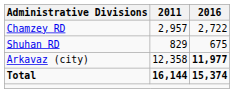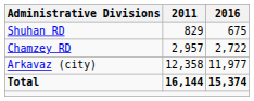rows swapped: Chamzey RD <-> Shuhan RD
Arkavaz (city) | 2016: bold -> normal
